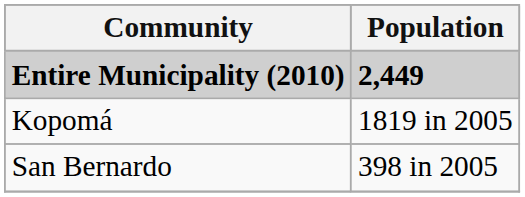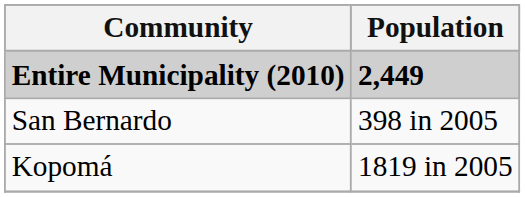rows swapped: Kopomá <-> San Bernardo
